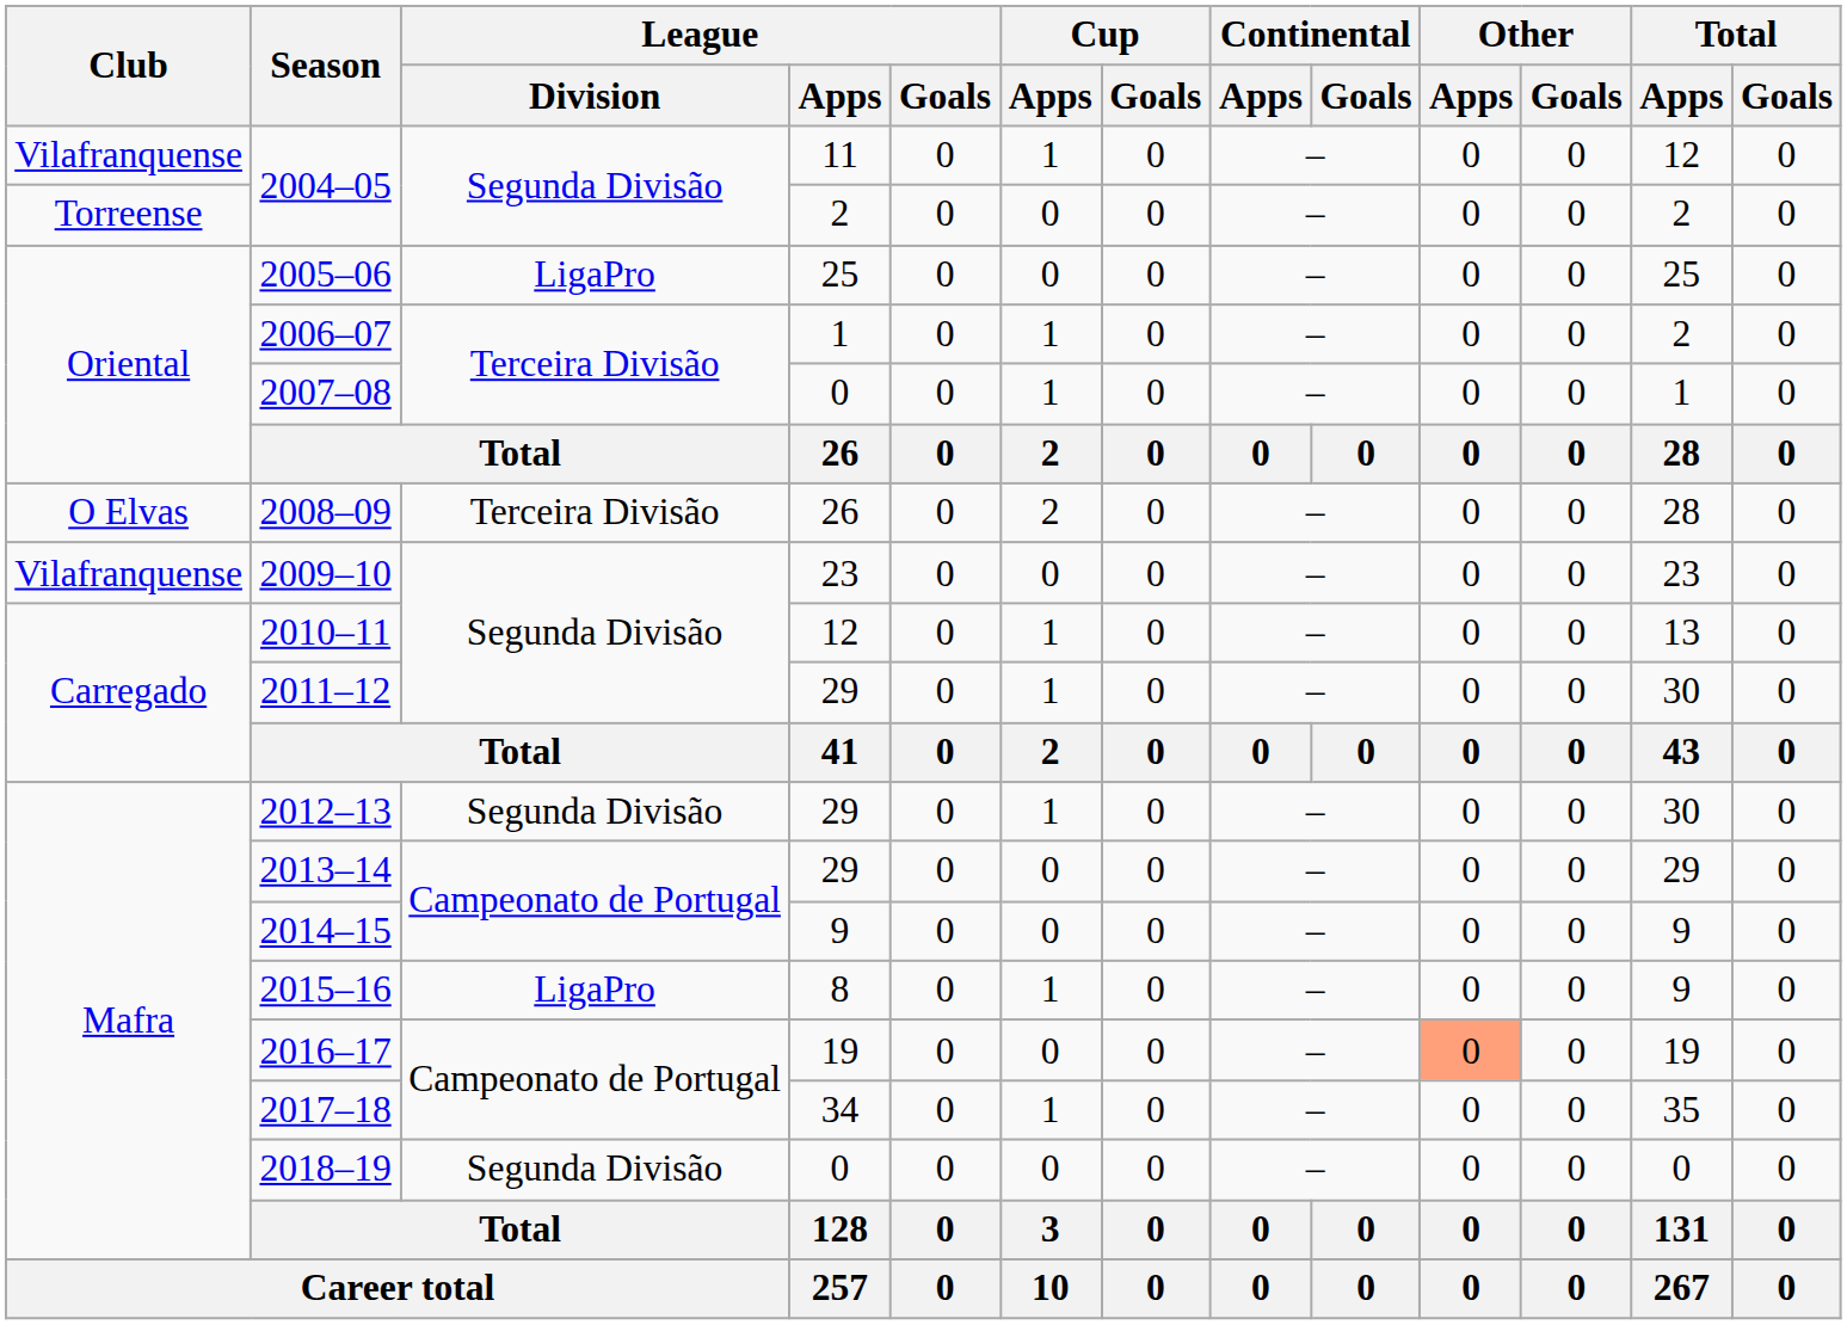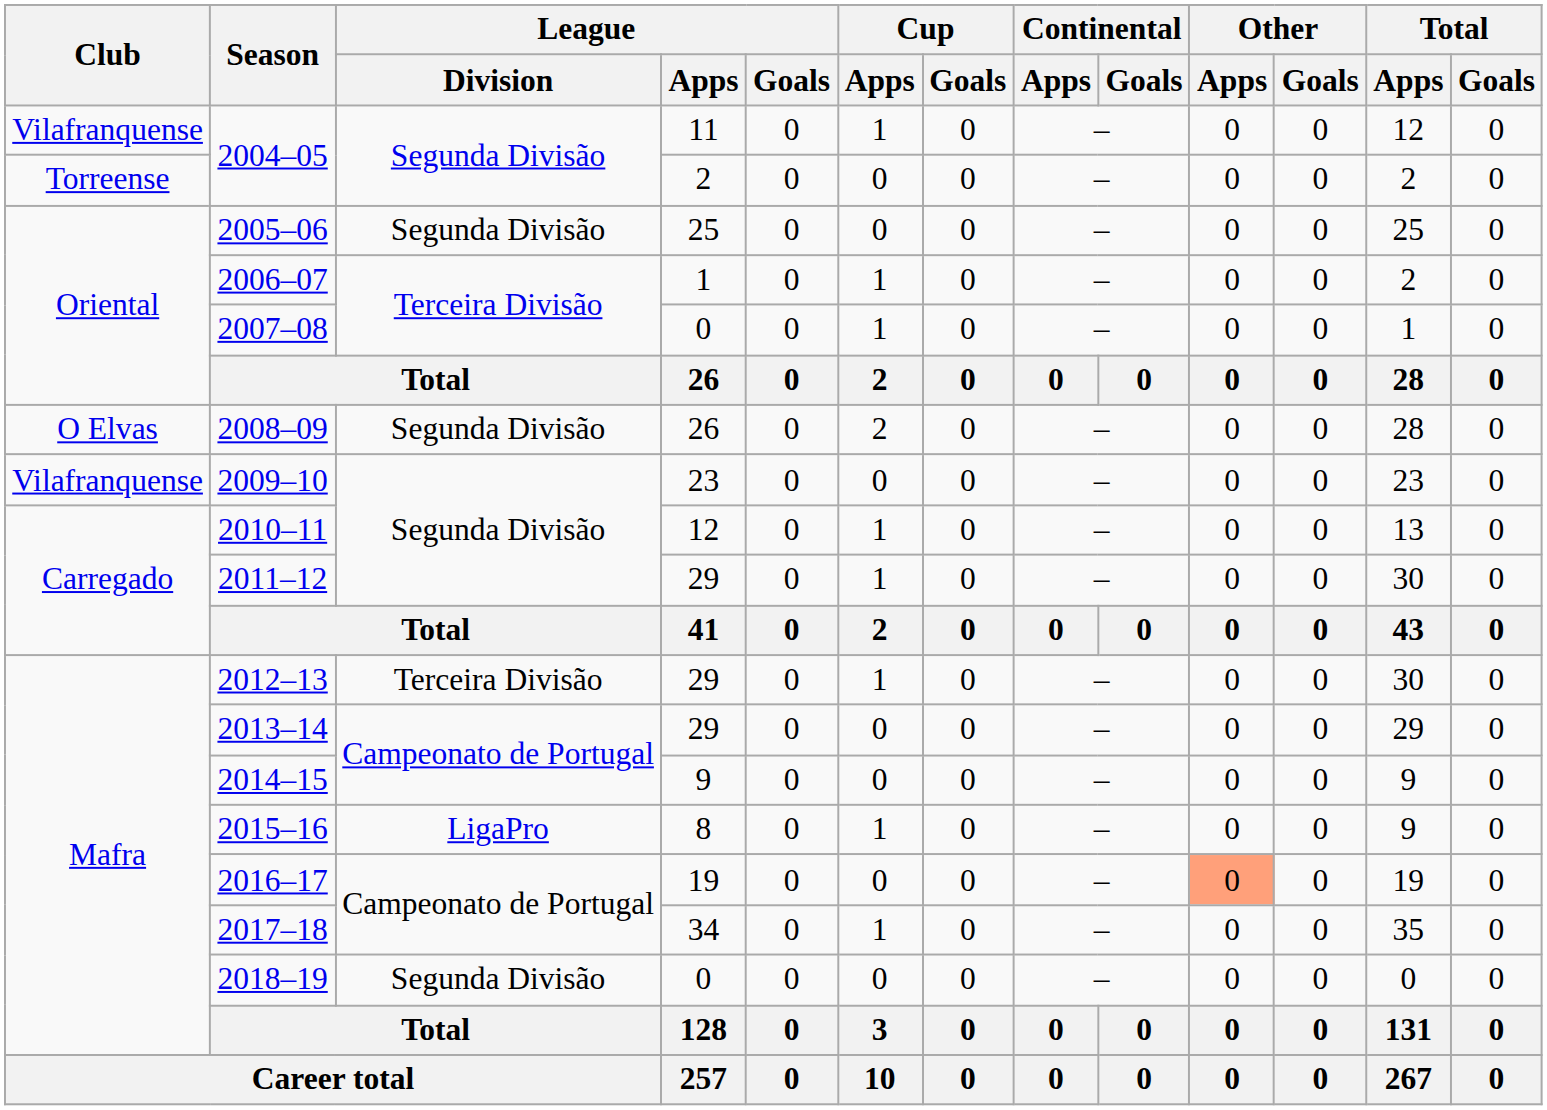2005–06 | League / Division: LigaPro -> Segunda Divisão
2008–09 | League / Division: Terceira Divisão -> Segunda Divisão
2012–13 | League / Division: Segunda Divisão -> Terceira Divisão
